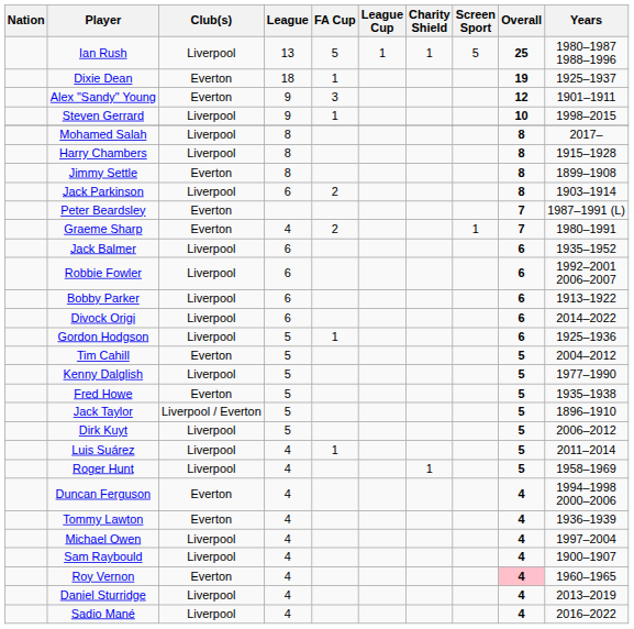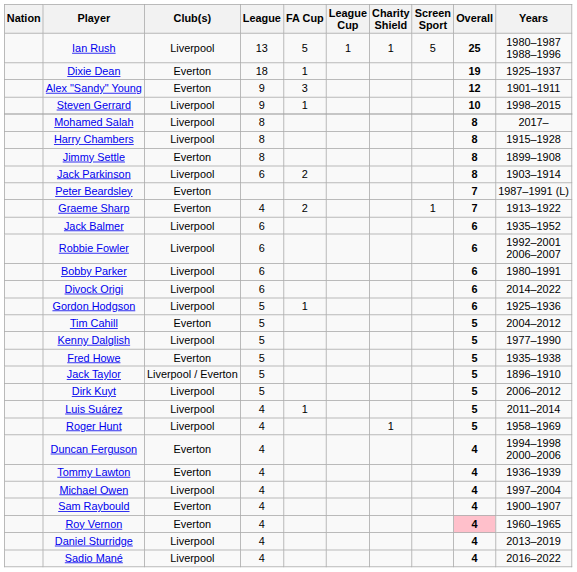Graeme Sharp | Years: 1980–1991 -> 1913–1922
Bobby Parker | Years: 1913–1922 -> 1980–1991
Sam Raybould | Club(s): Liverpool -> Everton
